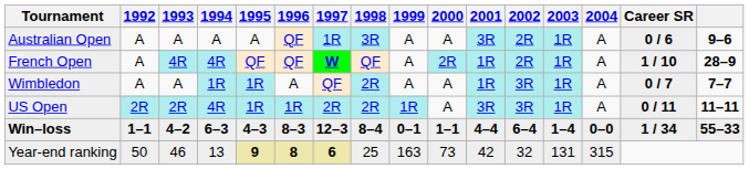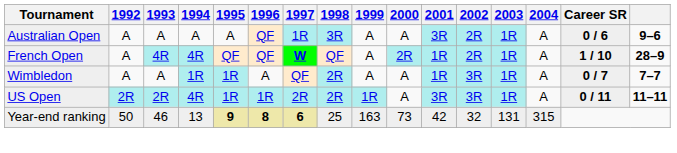- row: Win–loss | 1–1 | 4–2 | 6–3 | 4–3 | 8–3 | 12–3 | 8–4 | 0–1 | 1–1 | 4–4 | 6–4 | 1–4 | 0–0 | 1 / 34 | 55–33
